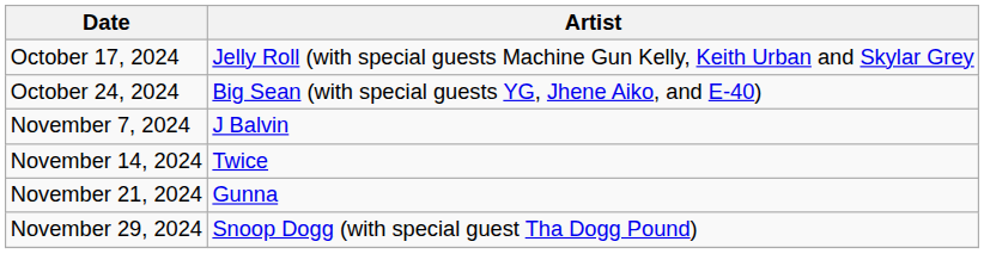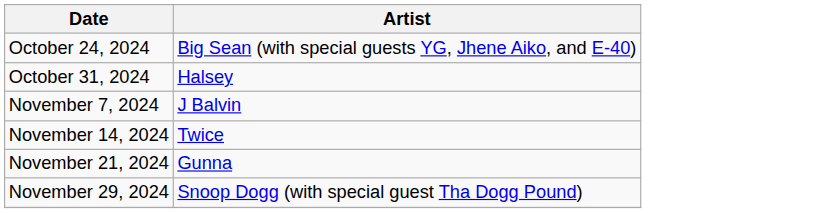- row: October 17, 2024 | Jelly Roll (with special guests Machine Gun Kelly, Keith Urban and Skylar Grey
+ row: October 31, 2024 | Halsey
